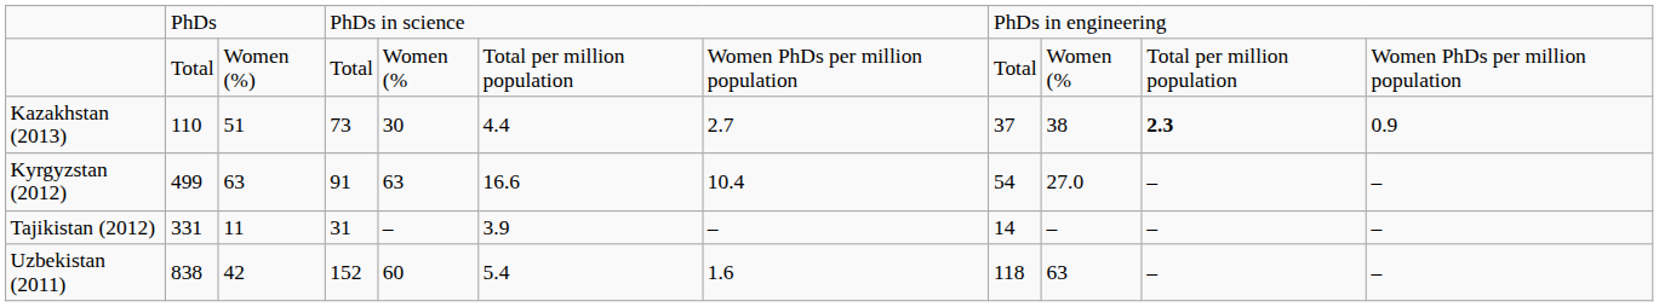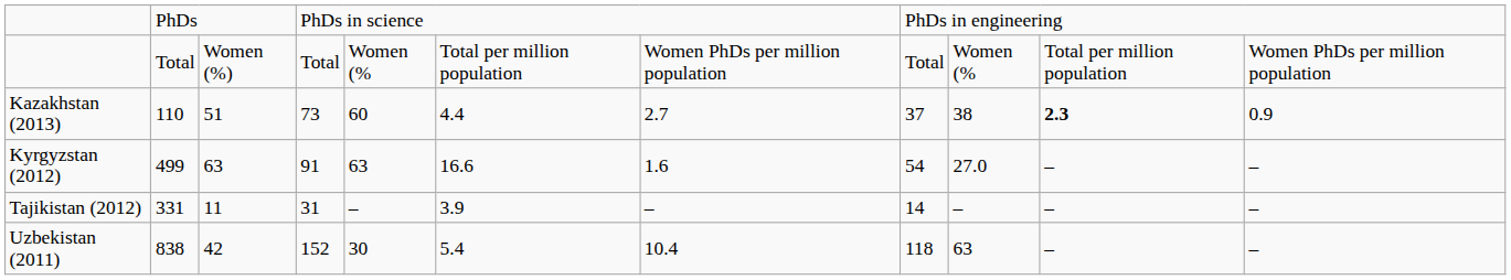Kazakhstan (2013) | column 5: 30 -> 60
Kyrgyzstan (2012) | column 7: 10.4 -> 1.6
Uzbekistan (2011) | column 5: 60 -> 30
Uzbekistan (2011) | column 7: 1.6 -> 10.4
